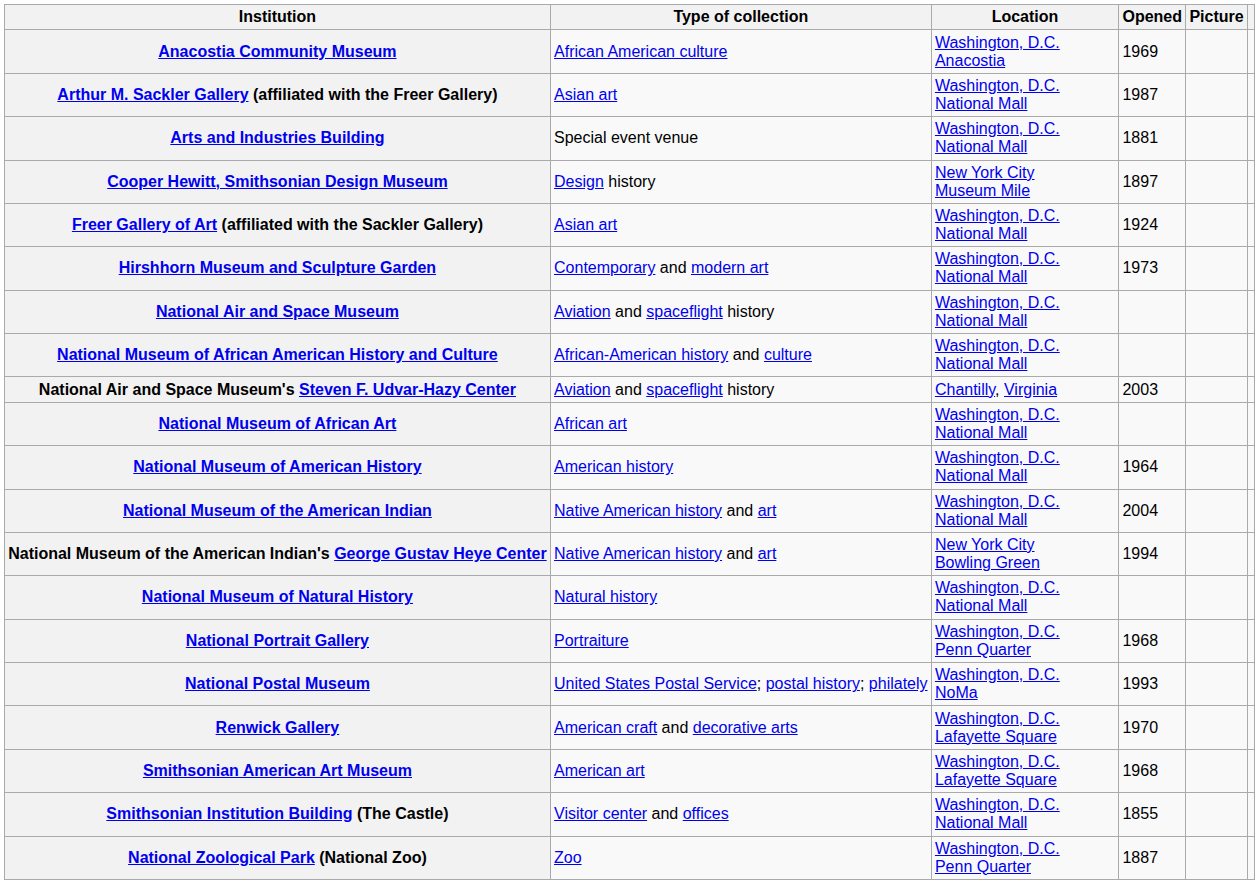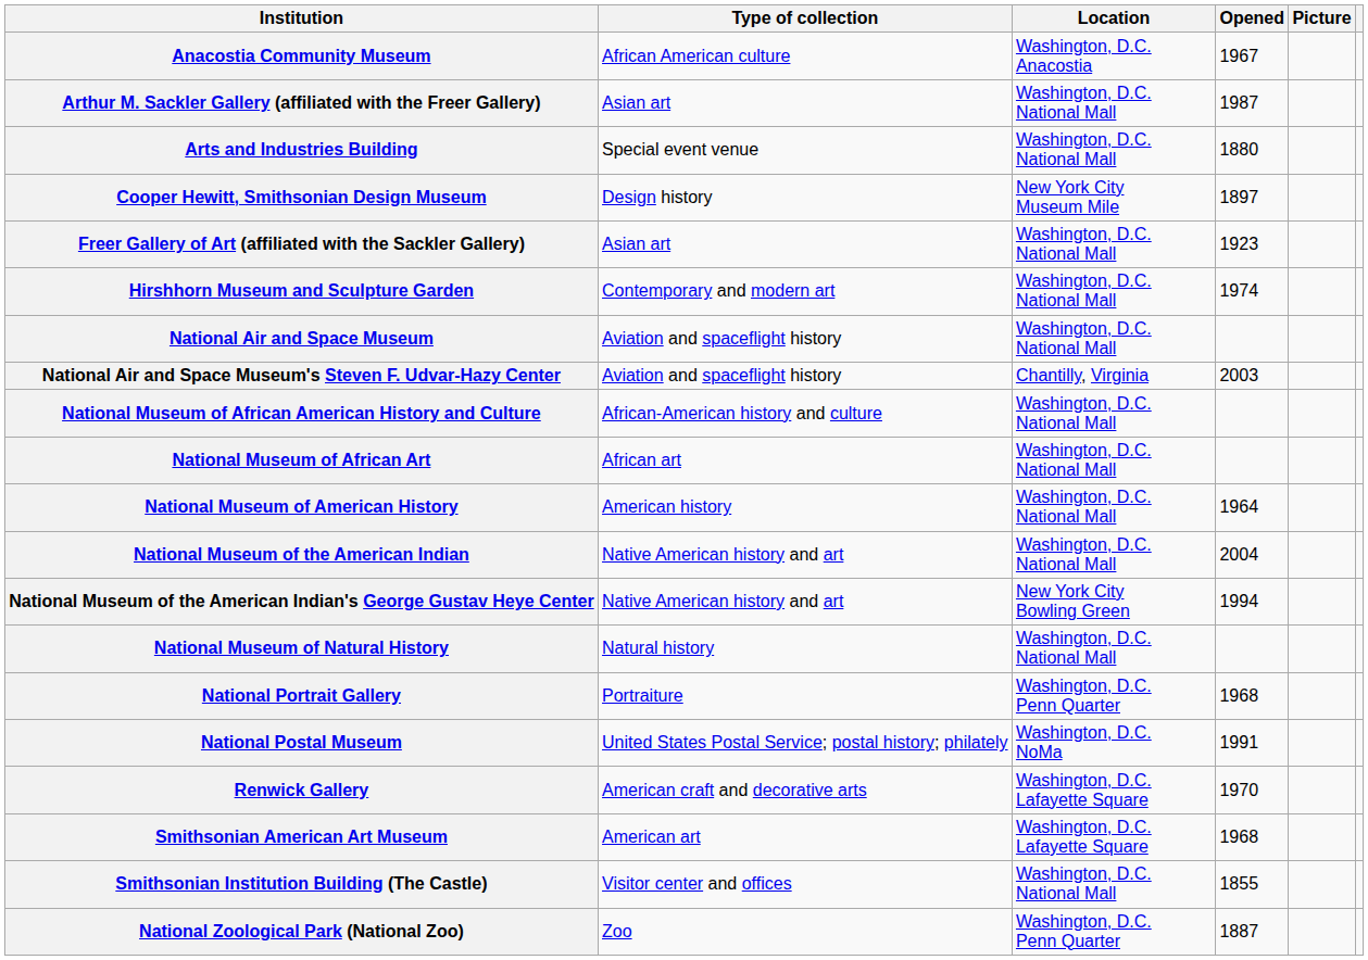Anacostia Community Museum | Opened: 1969 -> 1967
Arts and Industries Building | Opened: 1881 -> 1880
Freer Gallery of Art (affiliated with the Sackler Gallery) | Opened: 1924 -> 1923
Hirshhorn Museum and Sculpture Garden | Opened: 1973 -> 1974
rows swapped: National Air and Space Museum's Steven F. Udvar-Hazy Center <-> National Museum of African American History and Culture
National Postal Museum | Opened: 1993 -> 1991
